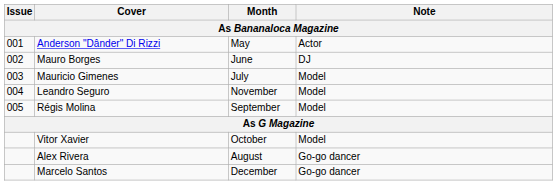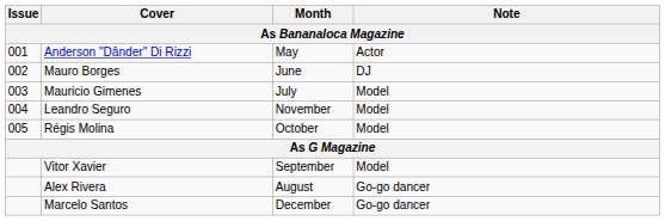Régis Molina | Month: September -> October
Vitor Xavier | Month: October -> September
